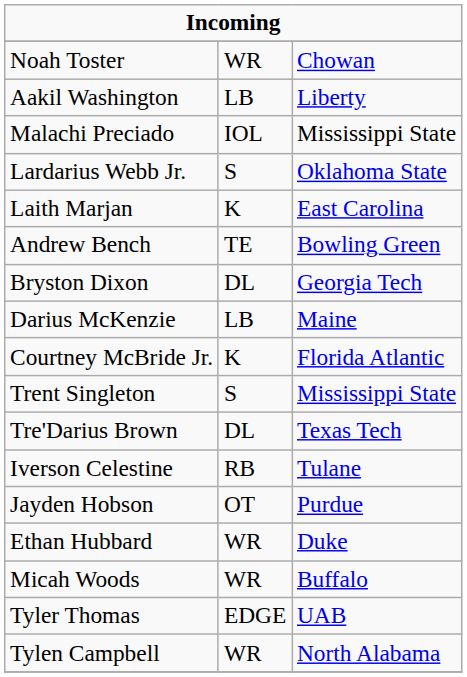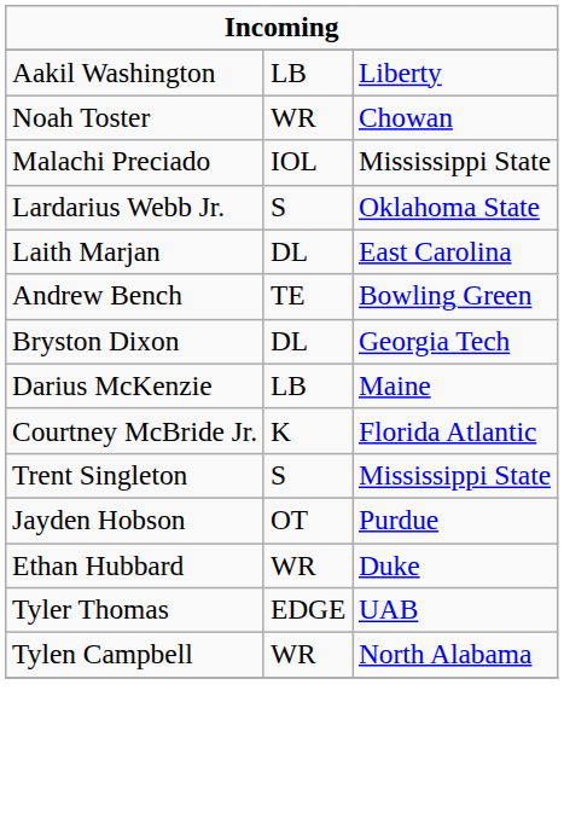rows swapped: Aakil Washington <-> Noah Toster
Laith Marjan | column 2: K -> DL
- row: Tre'Darius Brown | DL | Texas Tech
- row: Iverson Celestine | RB | Tulane
- row: Micah Woods | WR | Buffalo
